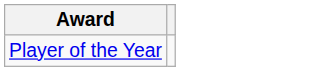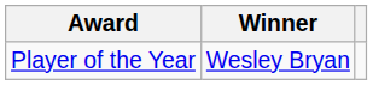+ column: Winner | Wesley Bryan
